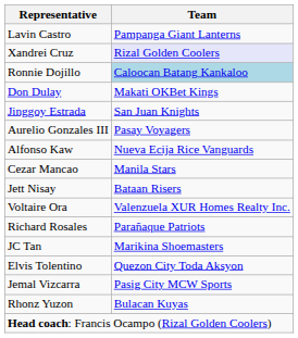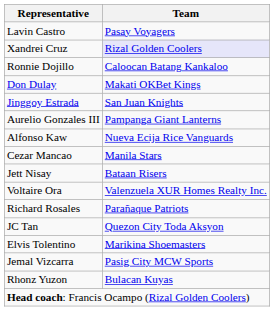Lavin Castro | Team: Pampanga Giant Lanterns -> Pasay Voyagers
Ronnie Dojillo | Team: lightblue background -> no background
Aurelio Gonzales III | Team: Pasay Voyagers -> Pampanga Giant Lanterns
JC Tan | Team: Marikina Shoemasters -> Quezon City Toda Aksyon
Elvis Tolentino | Team: Quezon City Toda Aksyon -> Marikina Shoemasters
